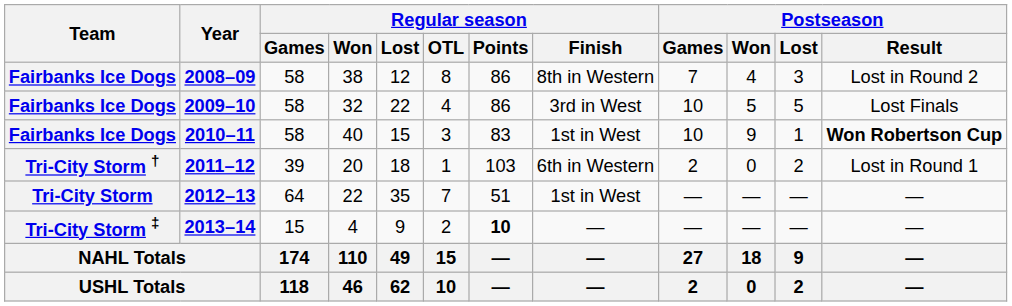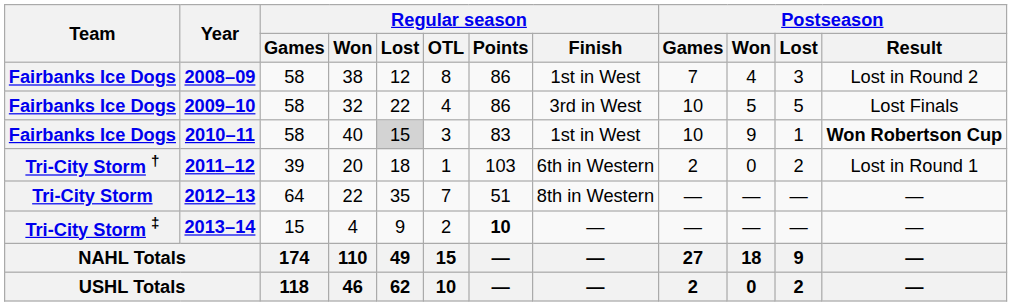2008–09 | Regular season / Finish: 8th in Western -> 1st in West
2010–11 | Regular season / Lost: no background -> lightgrey background
2012–13 | Regular season / Finish: 1st in West -> 8th in Western
